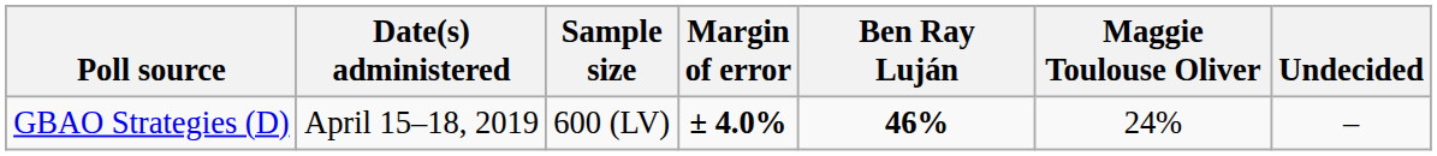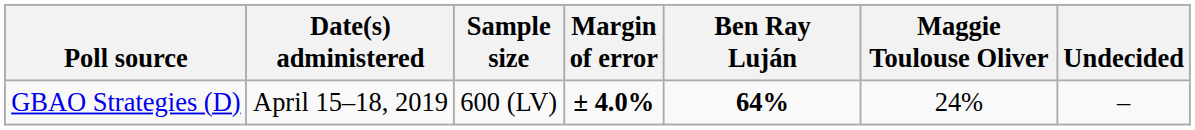GBAO Strategies (D) | Ben Ray Luján: 46% -> 64%
